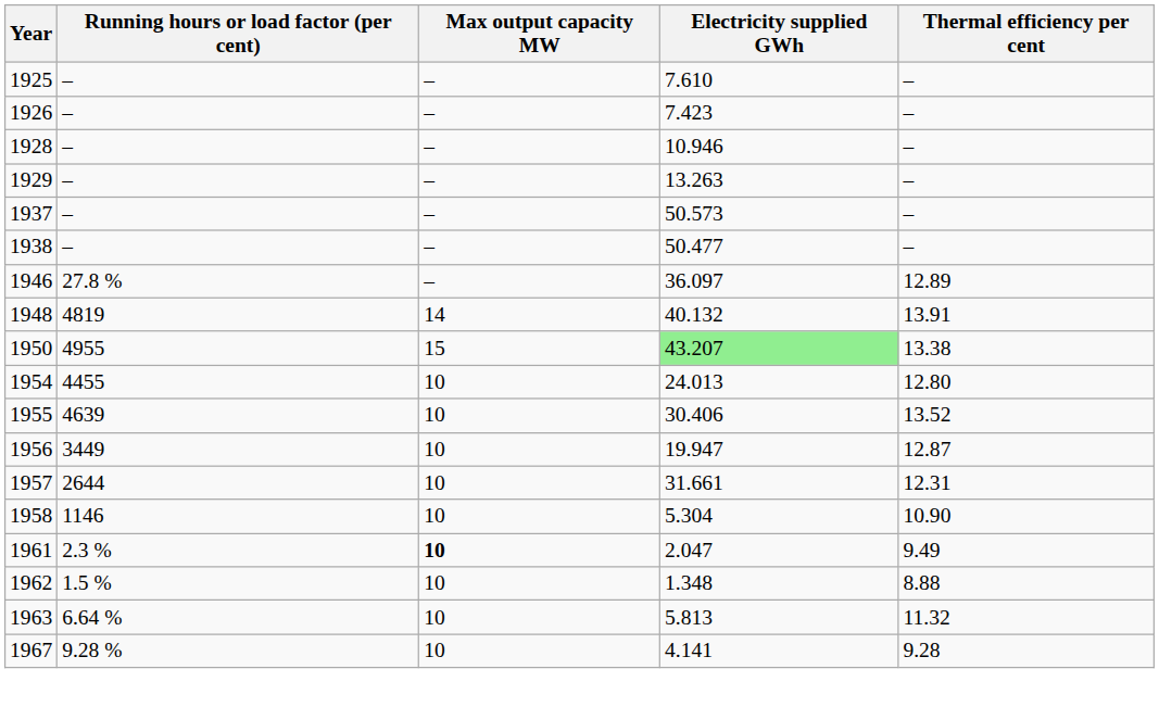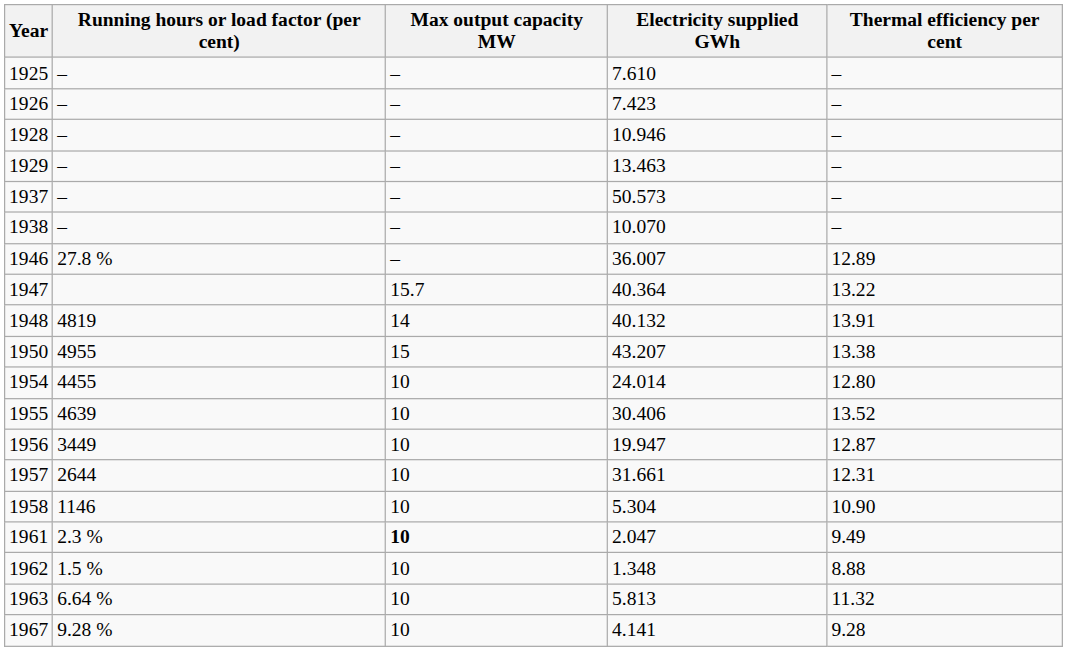1929 | Electricity supplied GWh: 13.263 -> 13.463
1938 | Electricity supplied GWh: 50.477 -> 10.070
1946 | Electricity supplied GWh: 36.097 -> 36.007
+ row: 1947 | 15.7 | 40.364 | 13.22
1950 | Electricity supplied GWh: lightgreen background -> no background
1954 | Electricity supplied GWh: 24.013 -> 24.014
